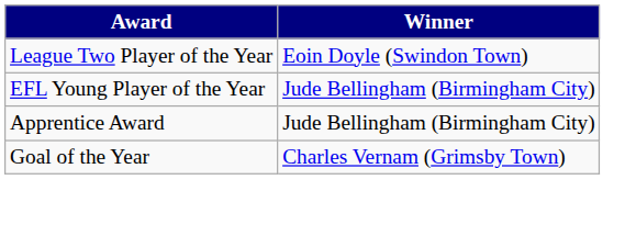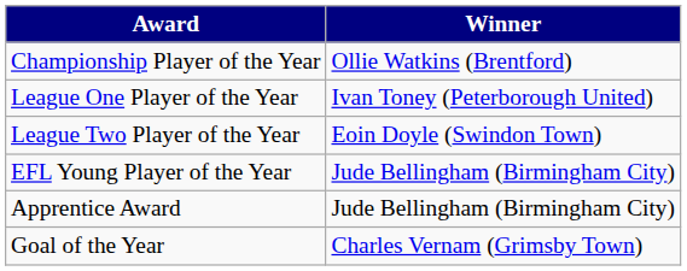+ row: Championship Player of the Year | Ollie Watkins (Brentford)
+ row: League One Player of the Year | Ivan Toney (Peterborough United)
